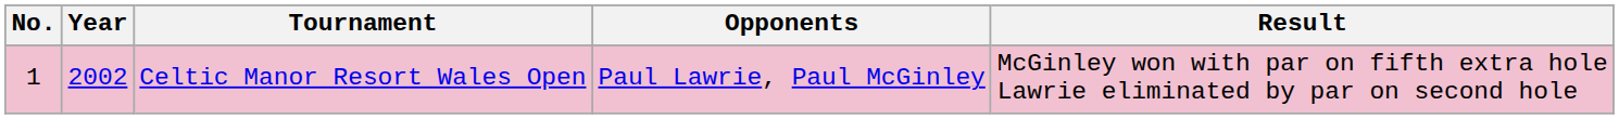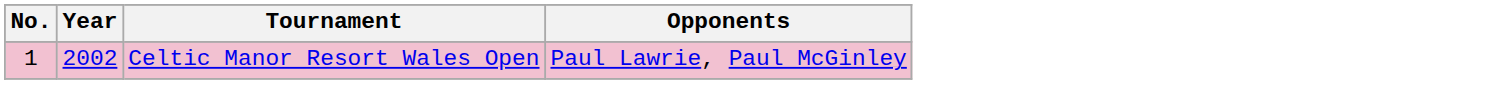- column: Result | McGinley won with par on fifth extra hole Lawrie eliminated by par on second hole
